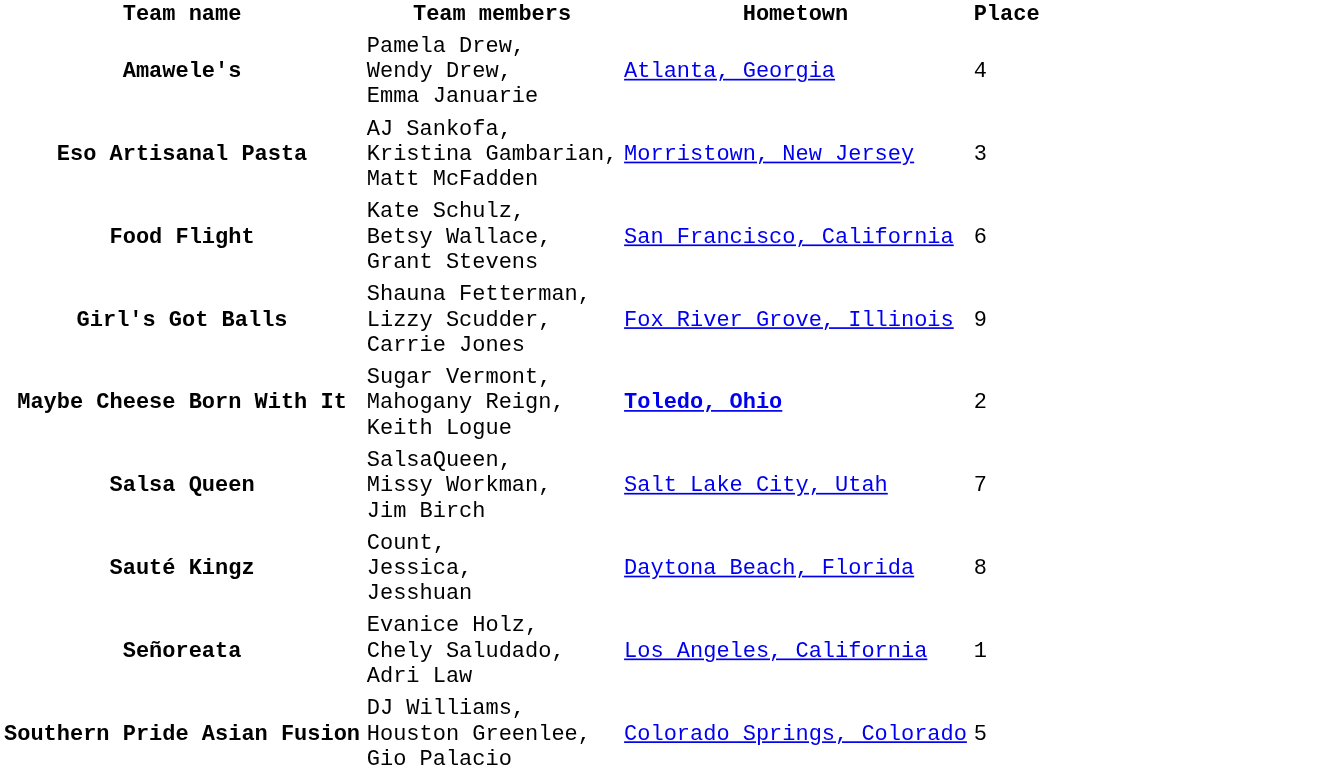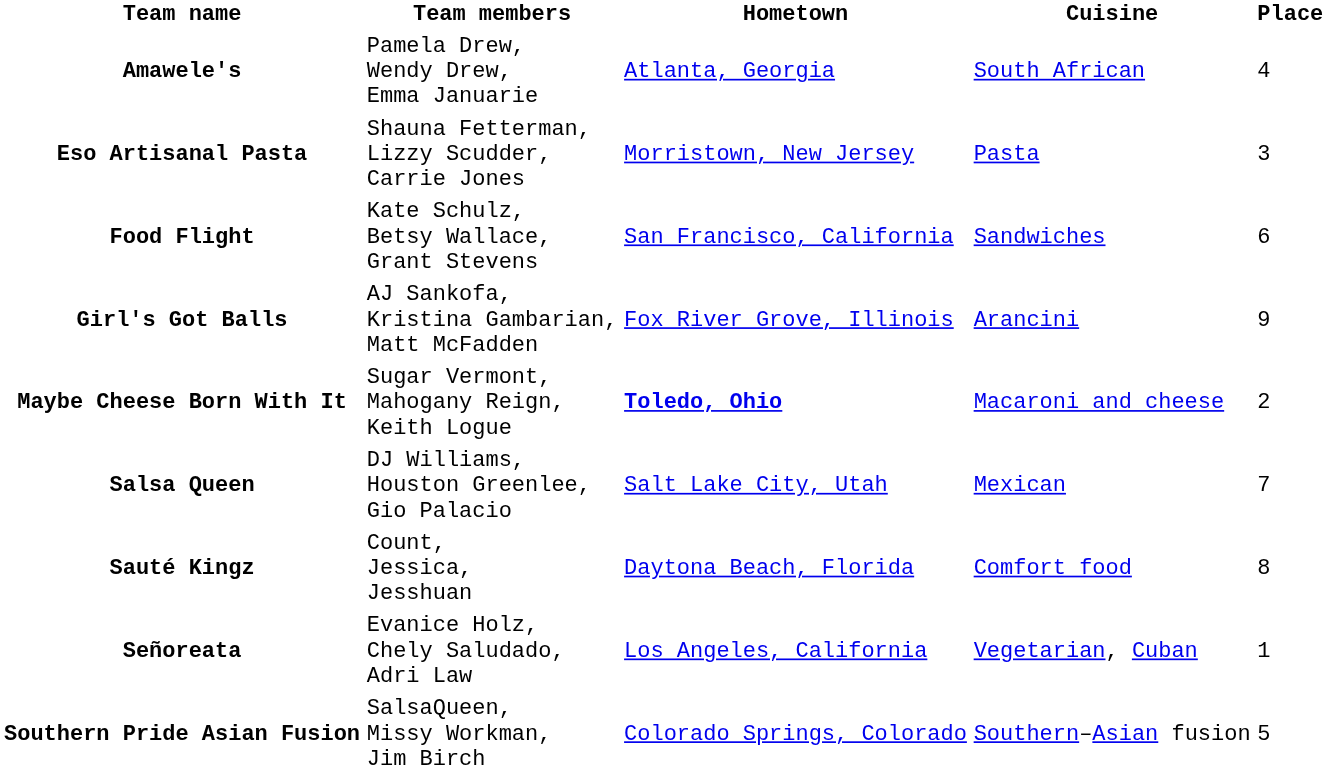+ column: Cuisine | South African | Pasta | Sandwiches | Arancini | Macaroni and cheese | Mexican | Comfort food | Vegetarian, Cuban | Southern–Asian fusion
Eso Artisanal Pasta | Team members: AJ Sankofa, Kristina Gambarian, Matt McFadden -> Shauna Fetterman, Lizzy Scudder, Carrie Jones
Girl's Got Balls | Team members: Shauna Fetterman, Lizzy Scudder, Carrie Jones -> AJ Sankofa, Kristina Gambarian, Matt McFadden
Salsa Queen | Team members: SalsaQueen, Missy Workman, Jim Birch -> DJ Williams, Houston Greenlee, Gio Palacio
Southern Pride Asian Fusion | Team members: DJ Williams, Houston Greenlee, Gio Palacio -> SalsaQueen, Missy Workman, Jim Birch
